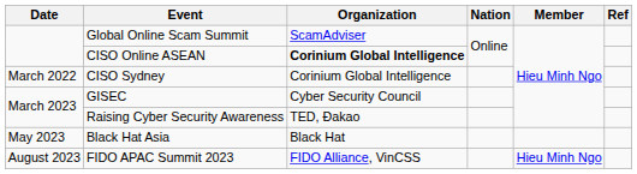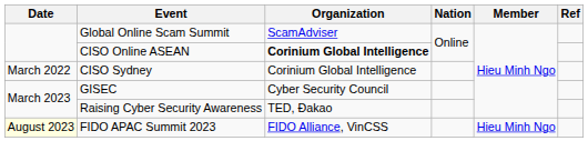- row: May 2023 | Black Hat Asia | Black Hat
FIDO APAC Summit 2023 | Date: no background -> lightyellow background
